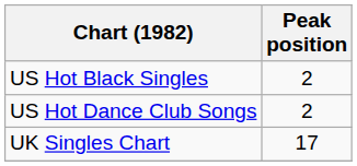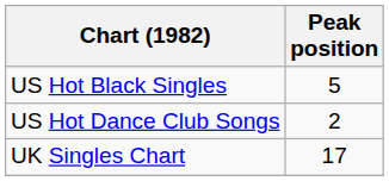US Hot Black Singles | Peak position: 2 -> 5
